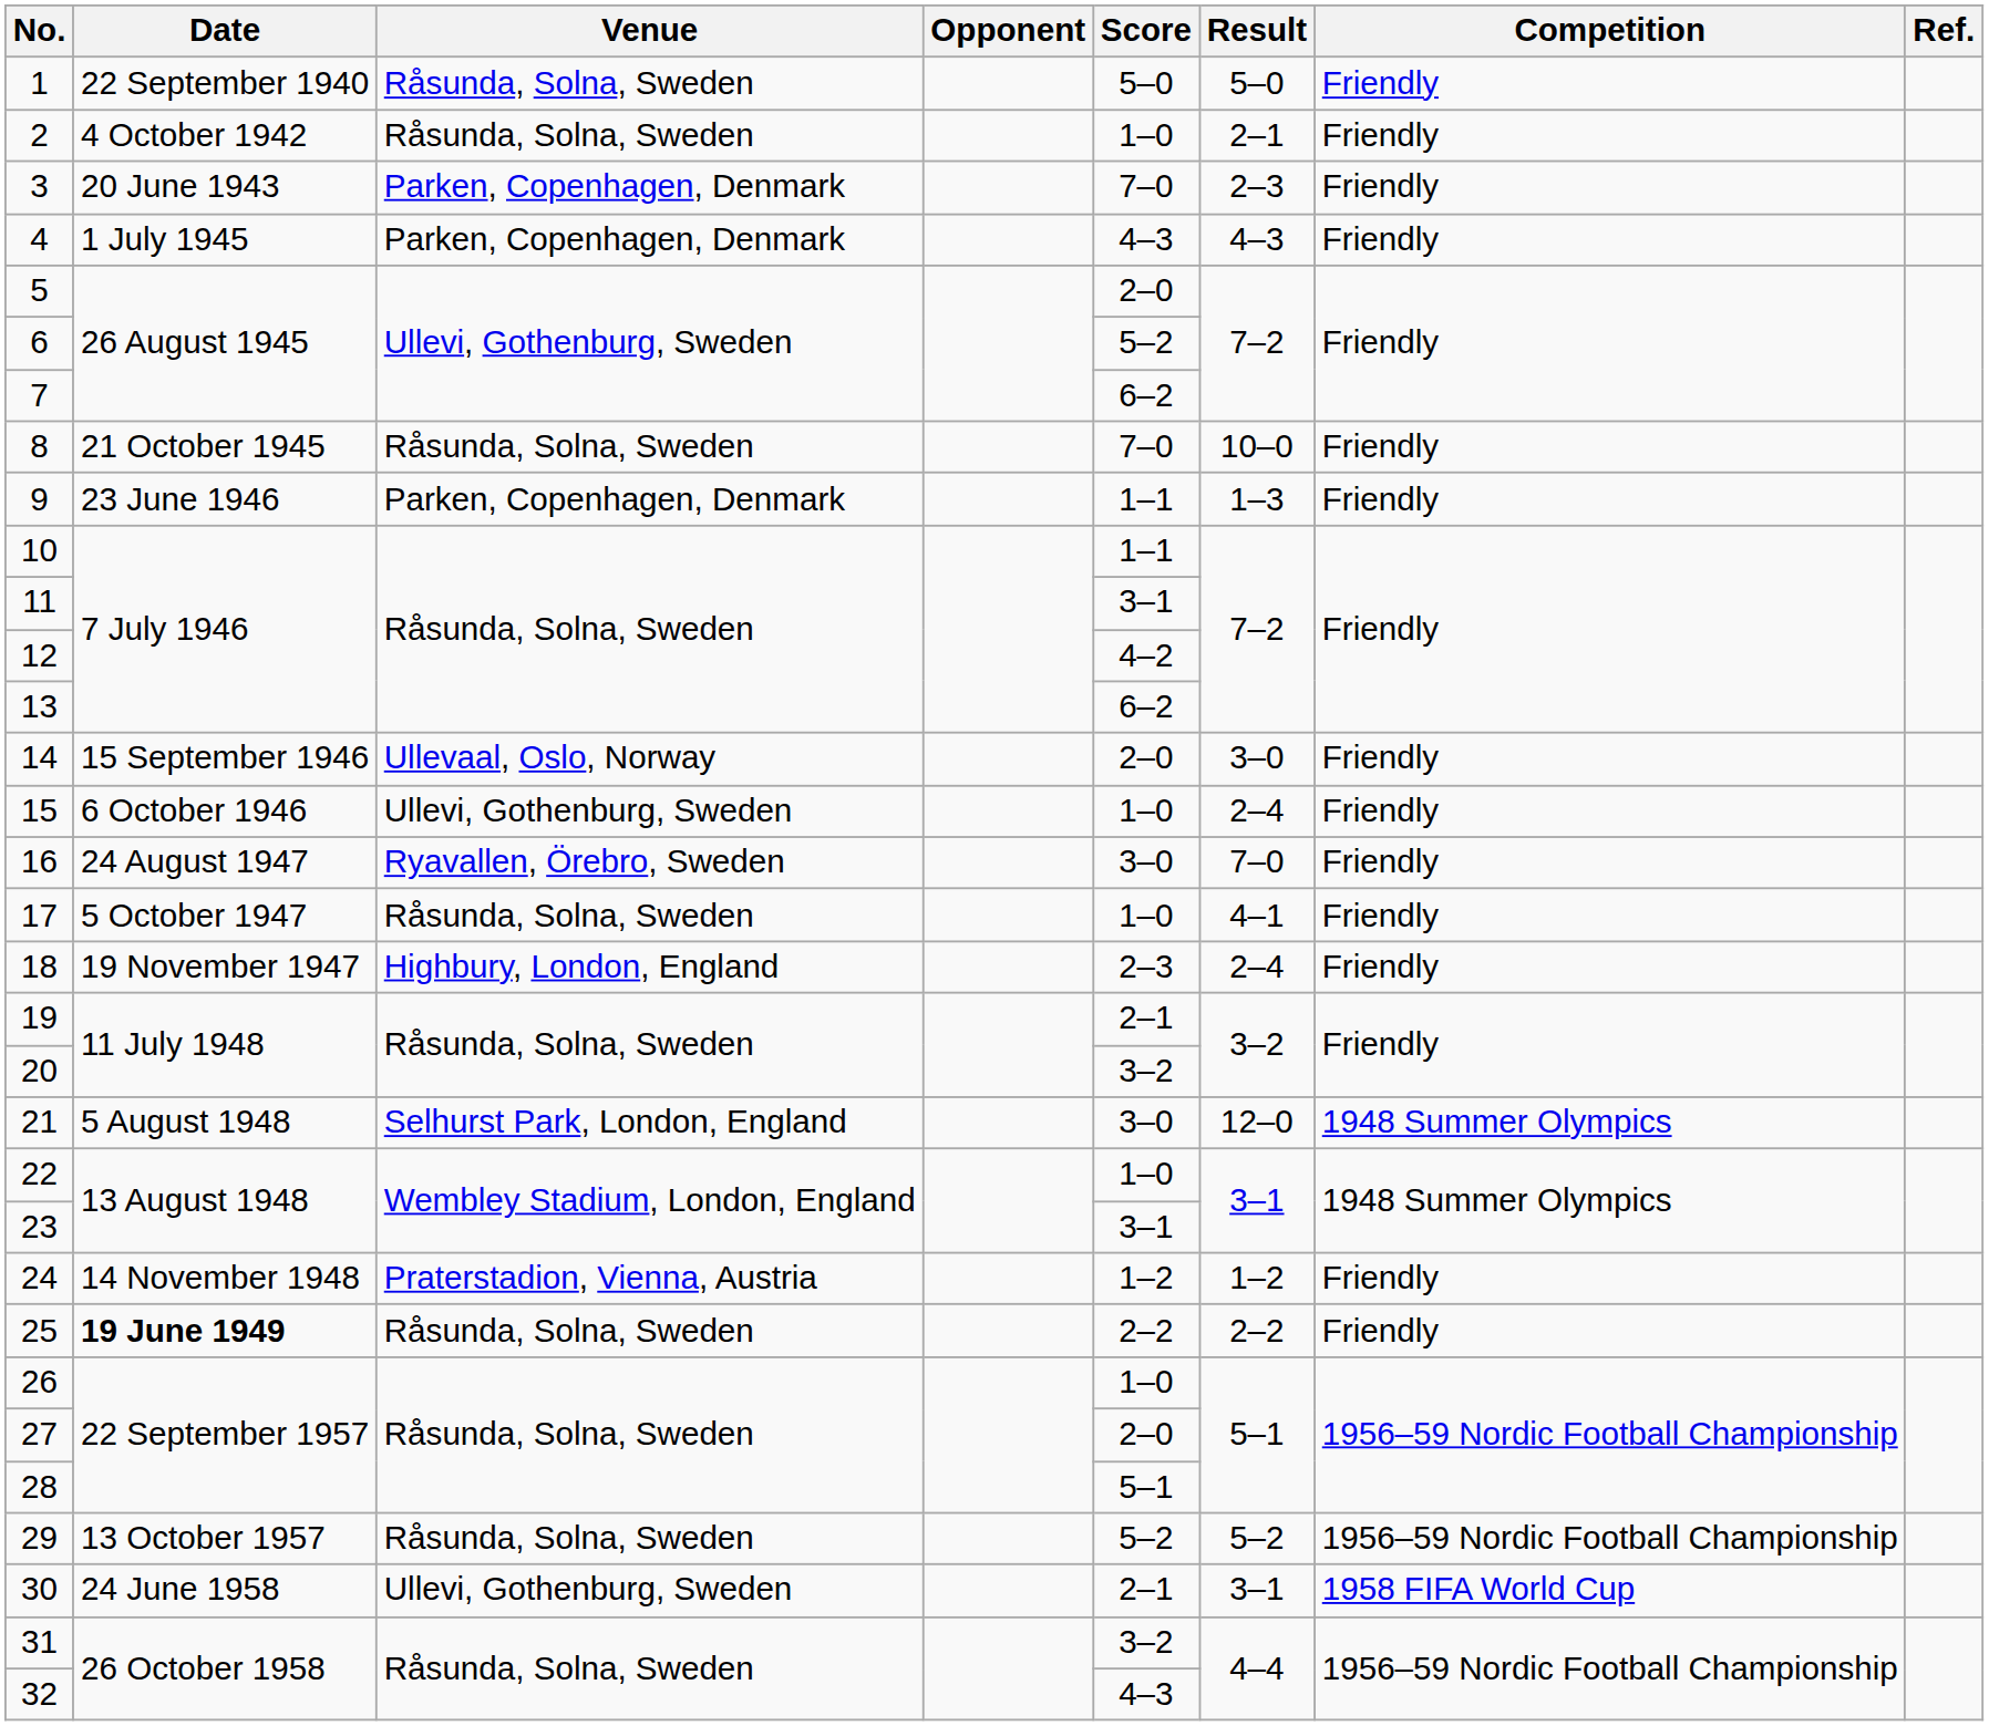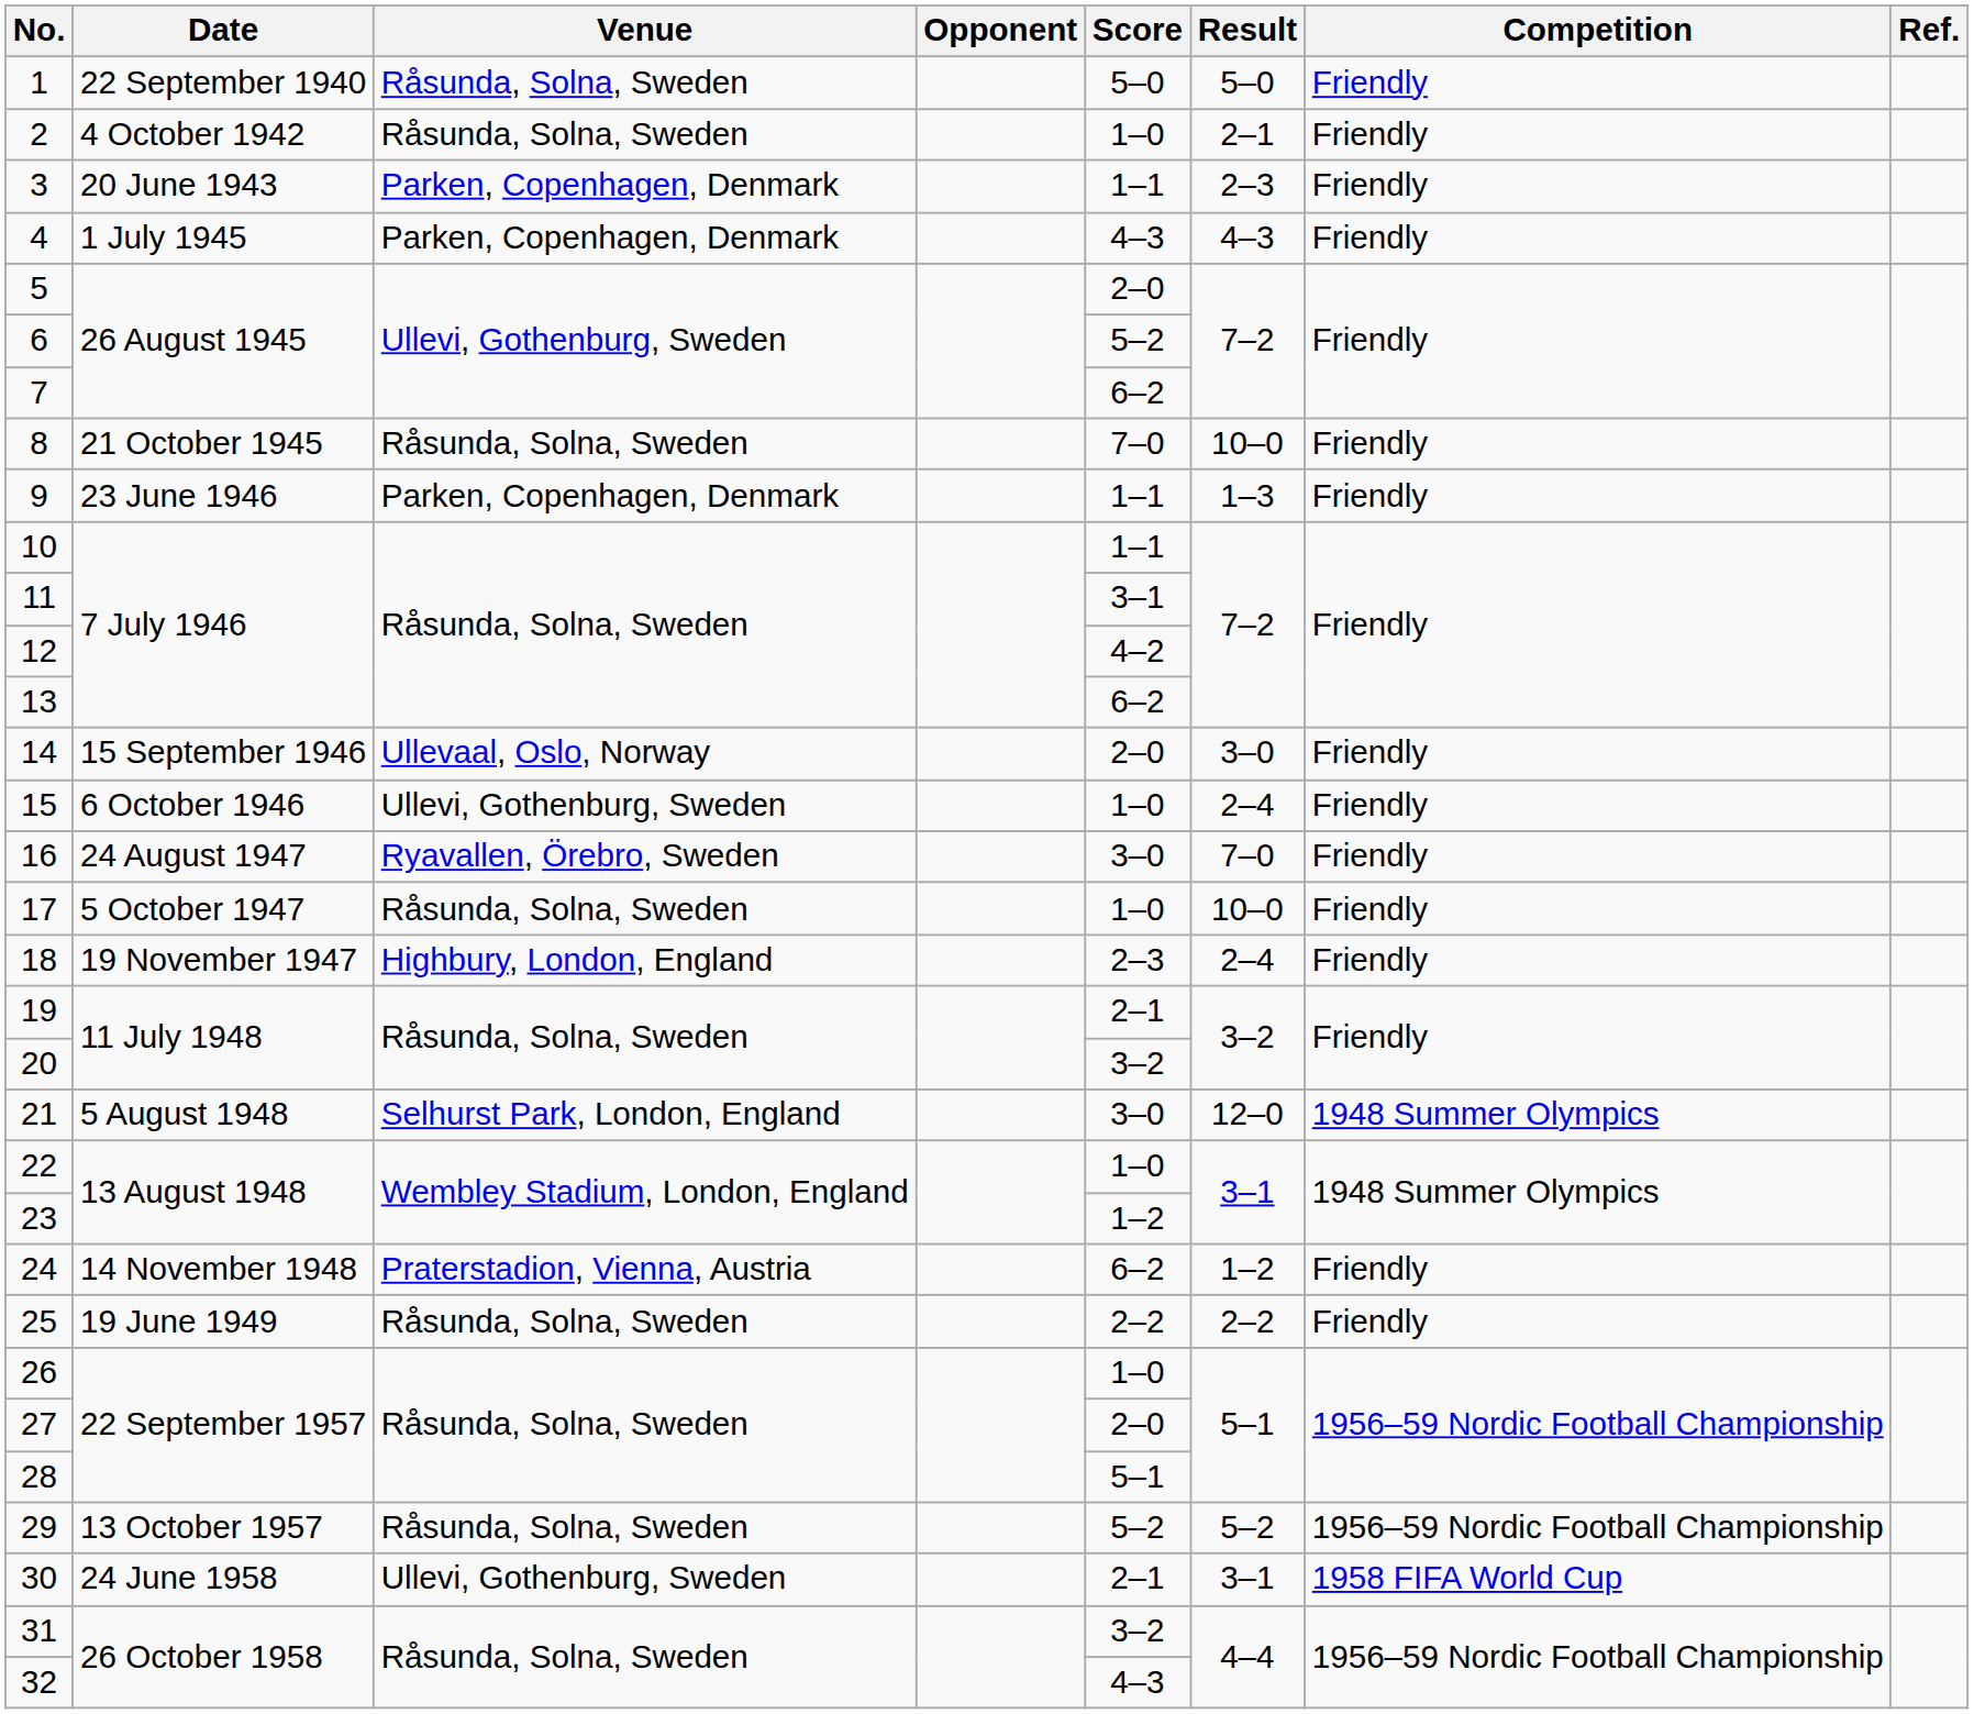3 | Score: 7–0 -> 1–1
17 | Result: 4–1 -> 10–0
23 | Score: 3–1 -> 1–2
24 | Score: 1–2 -> 6–2
25 | Date: bold -> normal
